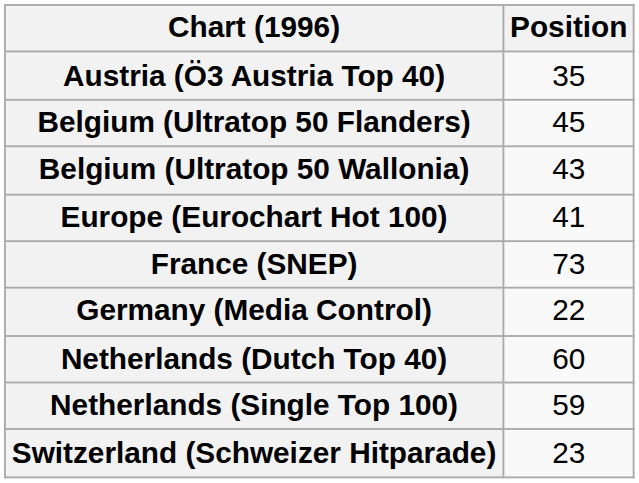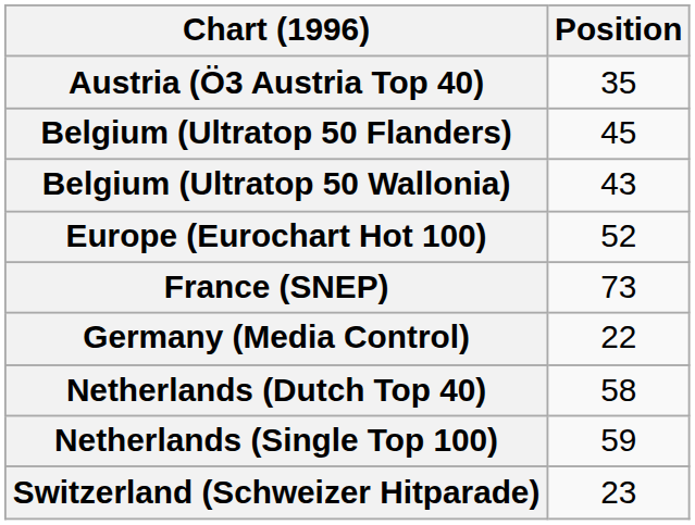Europe (Eurochart Hot 100) | Position: 41 -> 52
Netherlands (Dutch Top 40) | Position: 60 -> 58
